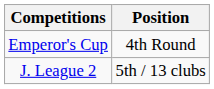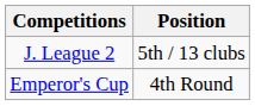rows swapped: J. League 2 <-> Emperor's Cup
